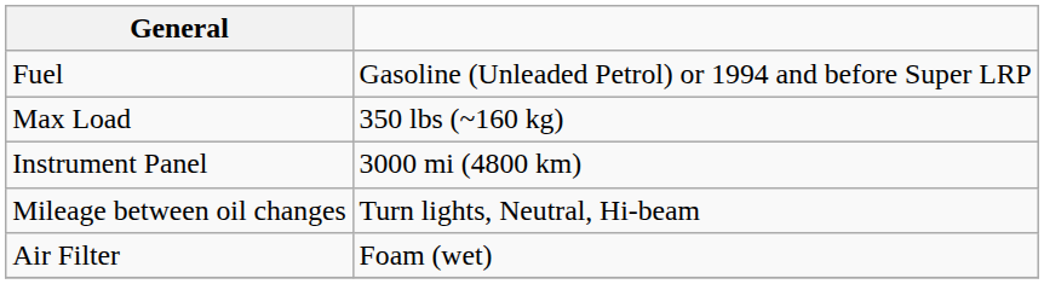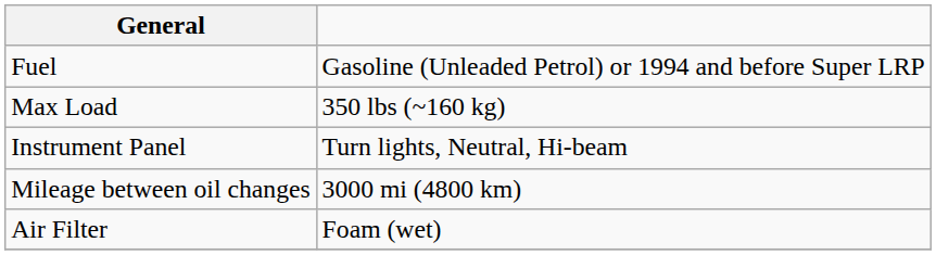Instrument Panel | column 2: 3000 mi (4800 km) -> Turn lights, Neutral, Hi-beam
Mileage between oil changes | column 2: Turn lights, Neutral, Hi-beam -> 3000 mi (4800 km)
